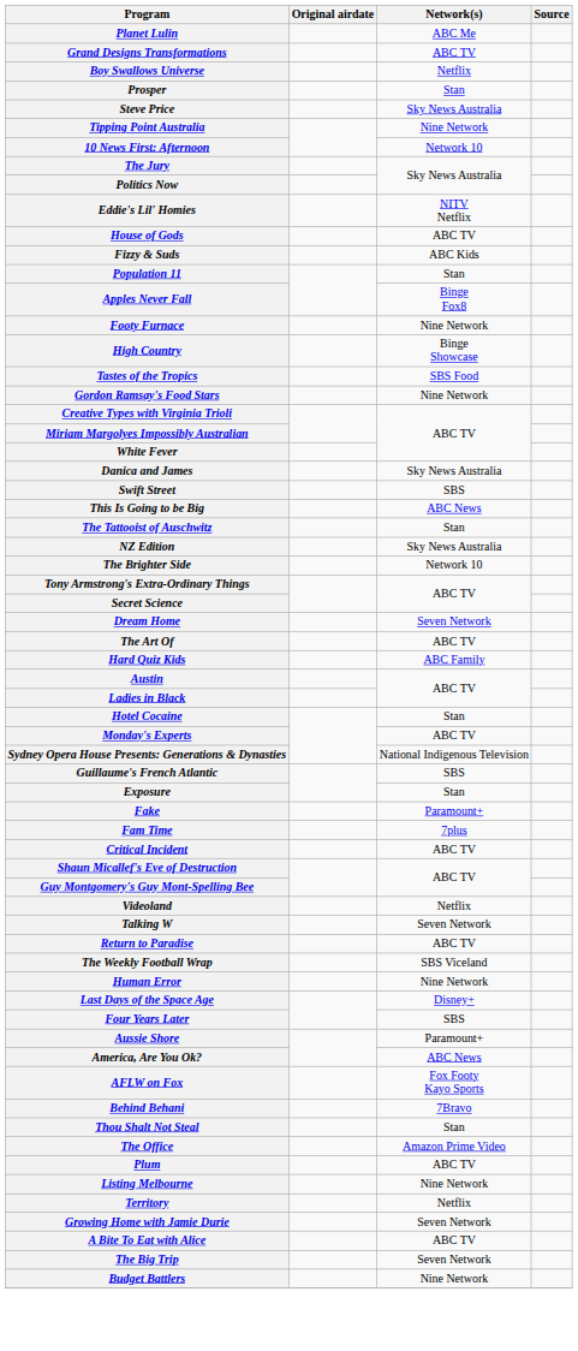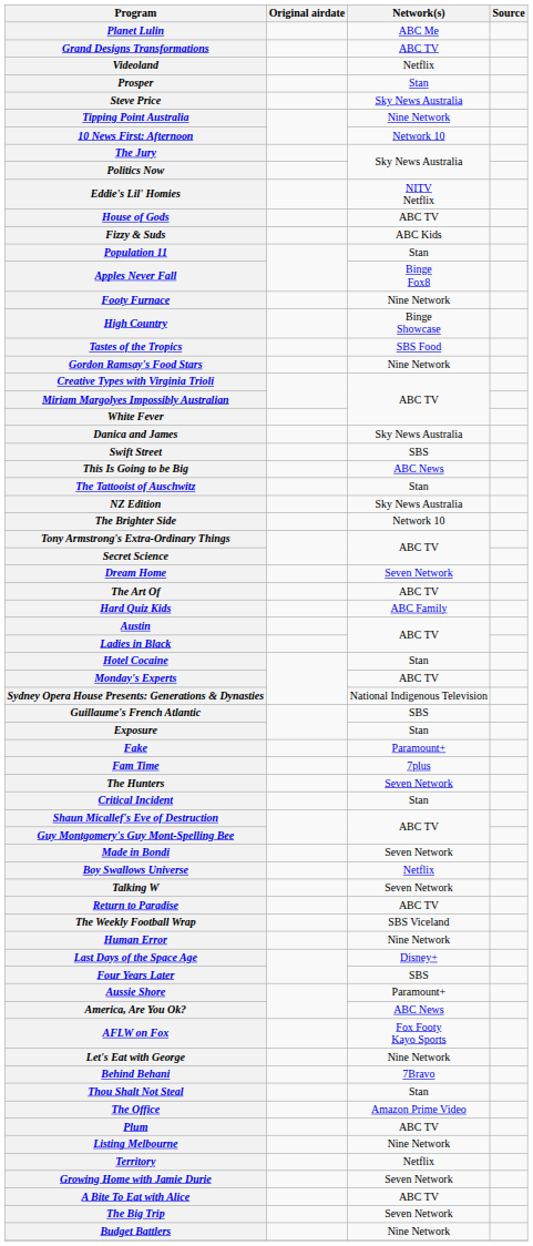rows swapped: Boy Swallows Universe <-> Videoland
+ row: The Hunters | Seven Network
Critical Incident | Network(s): ABC TV -> Stan
+ row: Made in Bondi | Seven Network
+ row: Let's Eat with George | Nine Network
